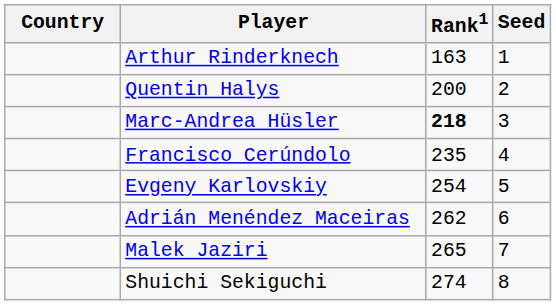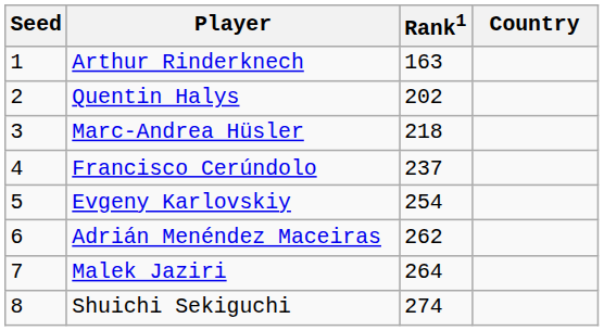columns swapped: Country <-> Seed
Quentin Halys | Rank1: 200 -> 202
Marc-Andrea Hüsler | Rank1: bold -> normal
Francisco Cerúndolo | Rank1: 235 -> 237
Malek Jaziri | Rank1: 265 -> 264
